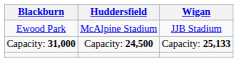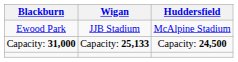columns swapped: Huddersfield <-> Wigan
